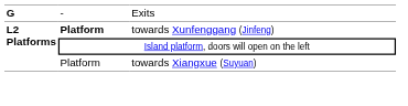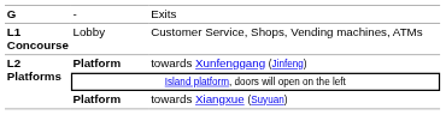+ row: L1 Concourse | Lobby | Customer Service, Shops, Vending machines, ATMs
towards Xiangxue (Suyuan) | column 2: normal -> bold
